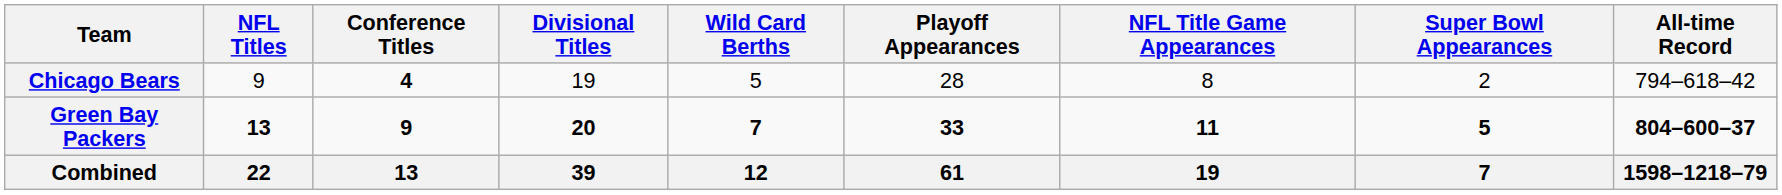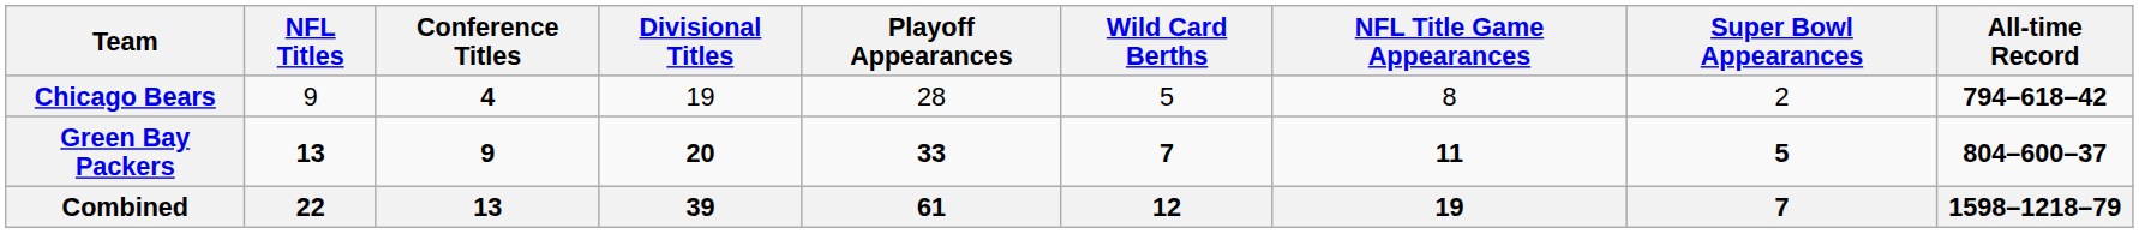columns swapped: Wild Card Berths <-> Playoff Appearances
Chicago Bears | All-time Record: normal -> bold
